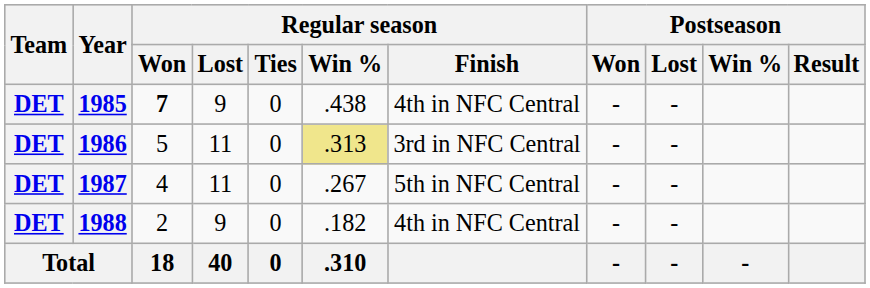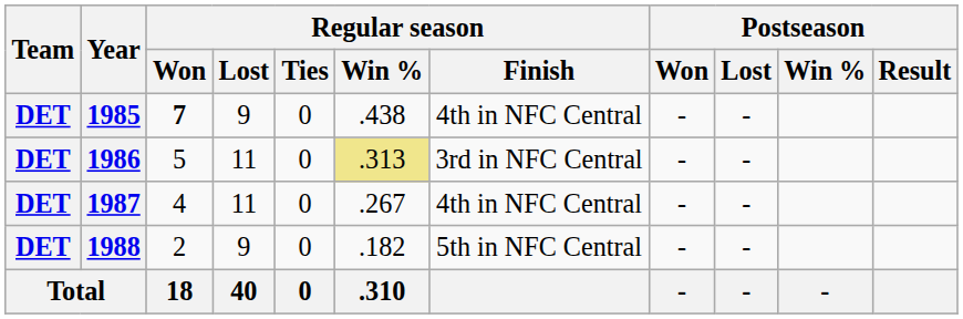1987 | Regular season / Finish: 5th in NFC Central -> 4th in NFC Central
1988 | Regular season / Finish: 4th in NFC Central -> 5th in NFC Central
